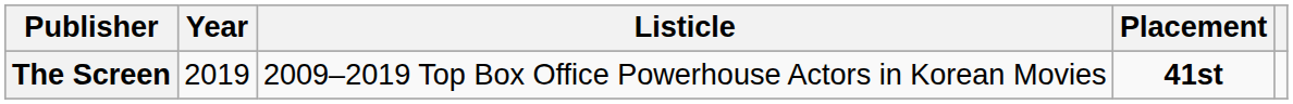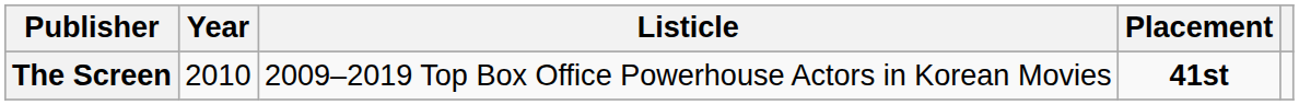The Screen | Year: 2019 -> 2010
